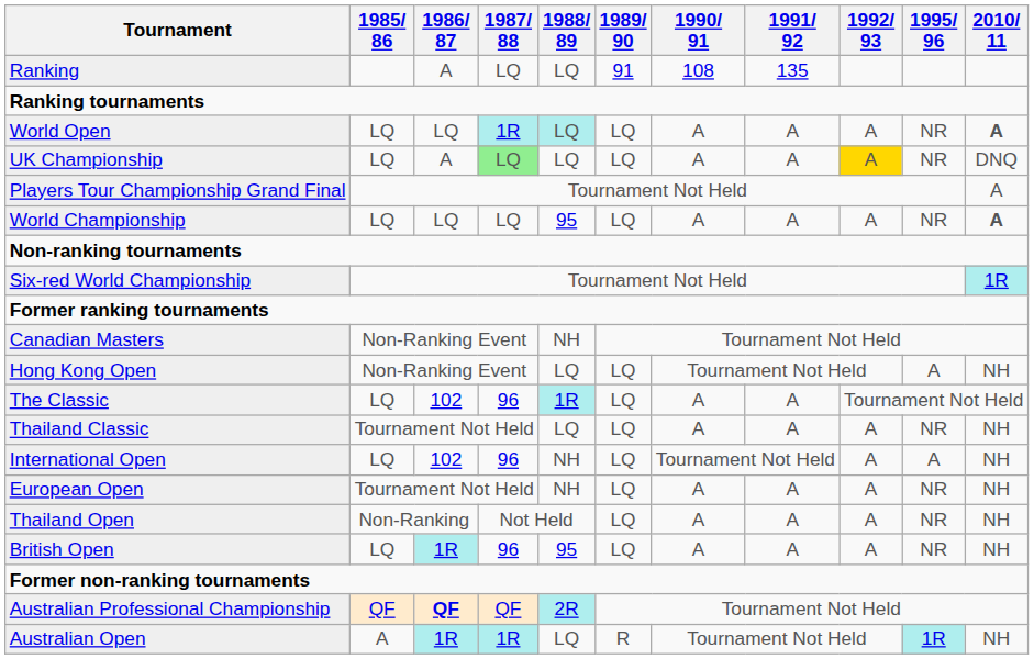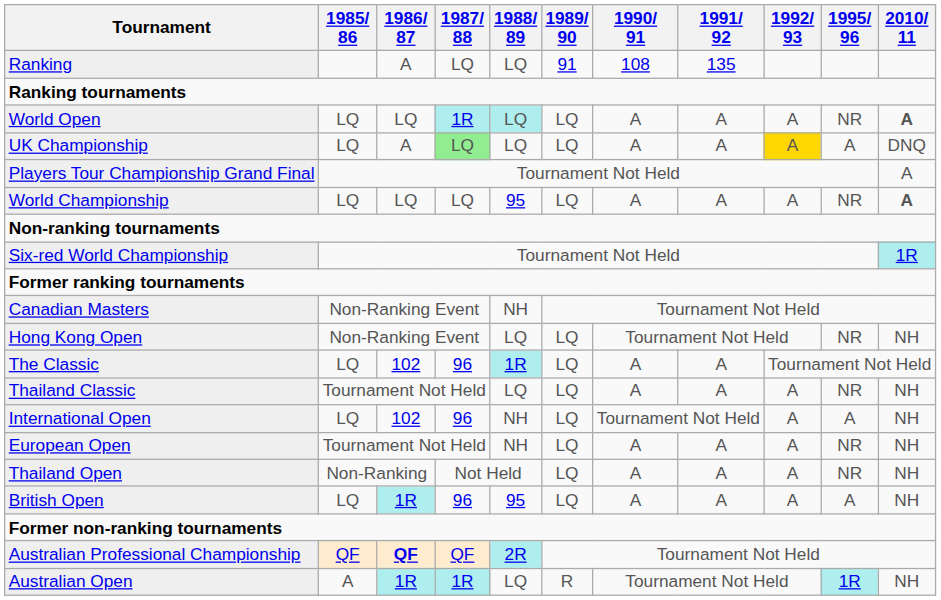UK Championship | 1995/ 96: NR -> A
Hong Kong Open | 1995/ 96: A -> NR
British Open | 1995/ 96: NR -> A
